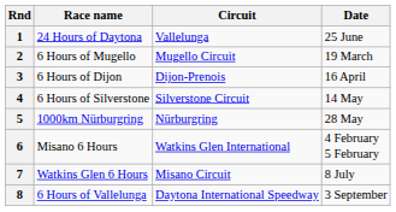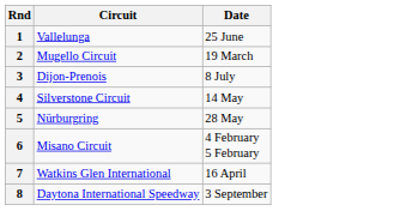- column: Race name | 24 Hours of Daytona | 6 Hours of Mugello | 6 Hours of Dijon | 6 Hours of Silverstone | 1000km Nürburgring | Misano 6 Hours | Watkins Glen 6 Hours | 6 Hours of Vallelunga
3 | Date: 16 April -> 8 July
6 | Circuit: Watkins Glen International -> Misano Circuit
7 | Circuit: Misano Circuit -> Watkins Glen International
7 | Date: 8 July -> 16 April
